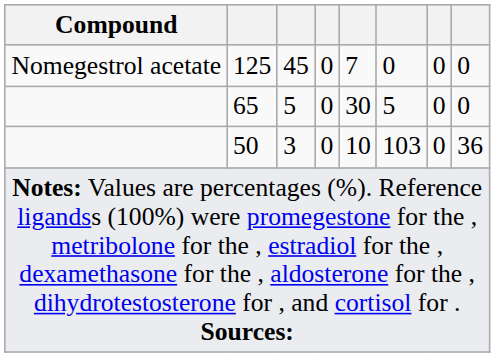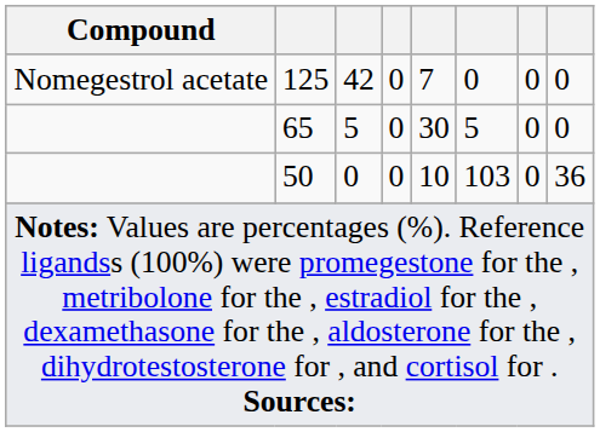125 | column 3: 45 -> 42
50 | column 3: 3 -> 0
